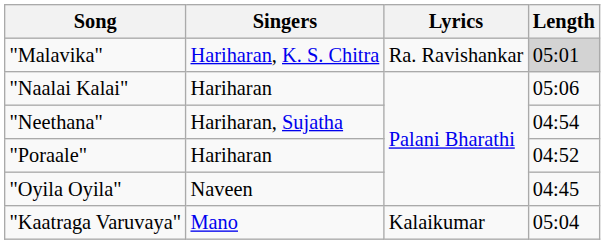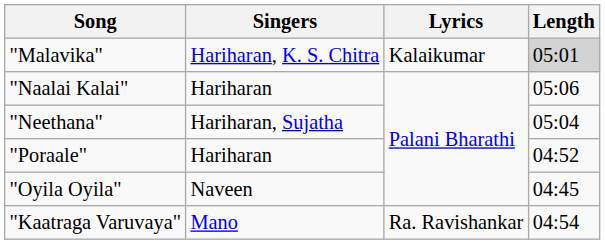"Malavika" | Lyrics: Ra. Ravishankar -> Kalaikumar
"Neethana" | Length: 04:54 -> 05:04
"Kaatraga Varuvaya" | Lyrics: Kalaikumar -> Ra. Ravishankar
"Kaatraga Varuvaya" | Length: 05:04 -> 04:54
